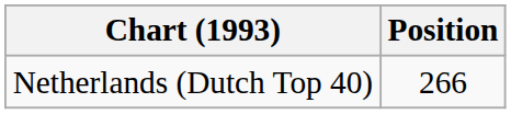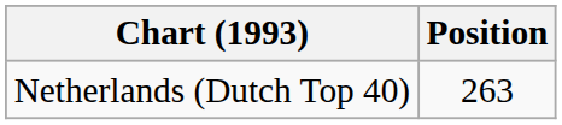Netherlands (Dutch Top 40) | Position: 266 -> 263
